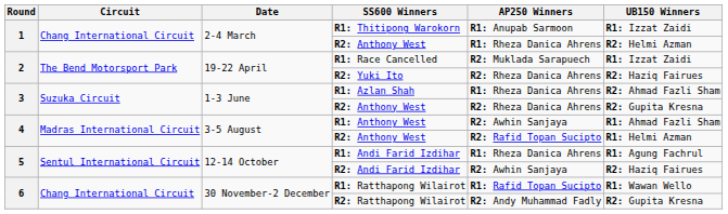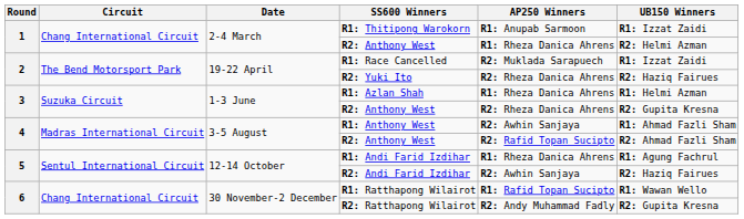R1: Azlan Shah | UB150 Winners: R2: Ahmad Fazli Sham -> R1: Helmi Azman
4 / R2: Anthony West | UB150 Winners: R1: Helmi Azman -> R2: Ahmad Fazli Sham
